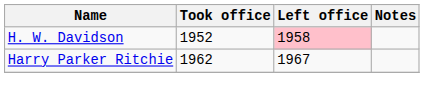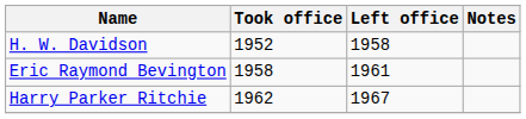H. W. Davidson | Left office: pink background -> no background
+ row: Eric Raymond Bevington | 1958 | 1961
